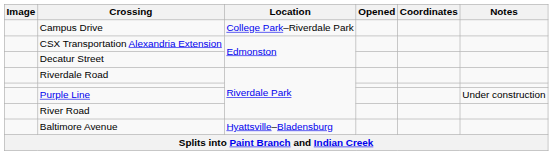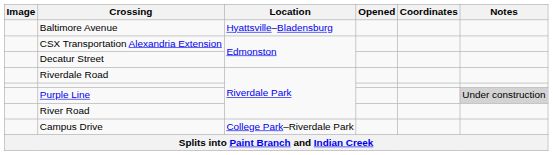rows swapped: Baltimore Avenue <-> Campus Drive
Purple Line | Notes: no background -> lightgrey background
